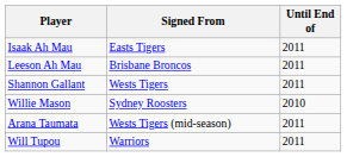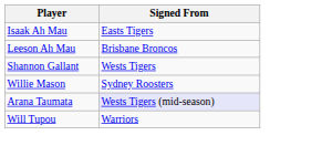- column: Until End of | 2011 | 2011 | 2011 | 2010 | 2011 | 2011
Arana Taumata | Signed From: no background -> lavender background
